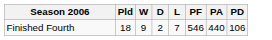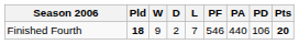+ column: Pts | 20
Finished Fourth | Pld: normal -> bold
